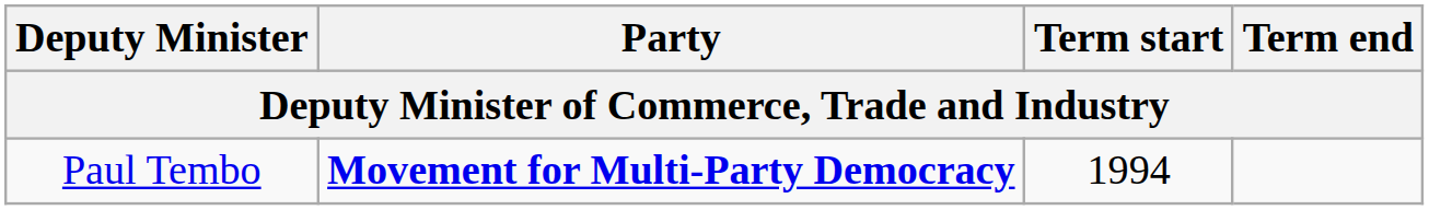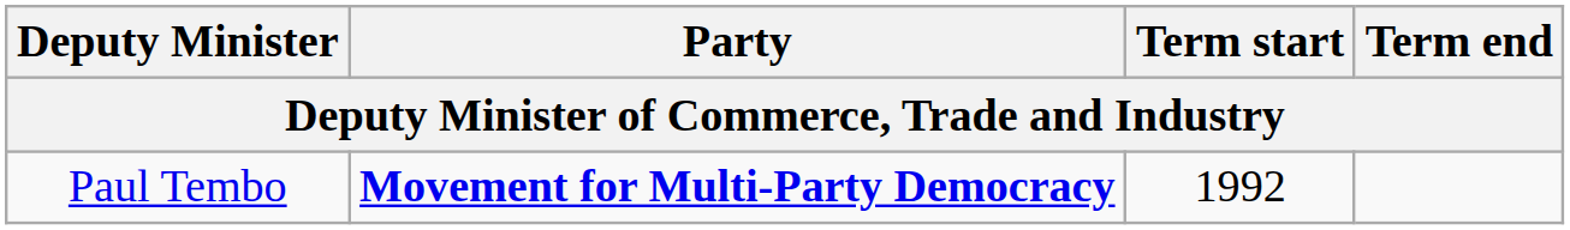Paul Tembo | Term start: 1994 -> 1992
